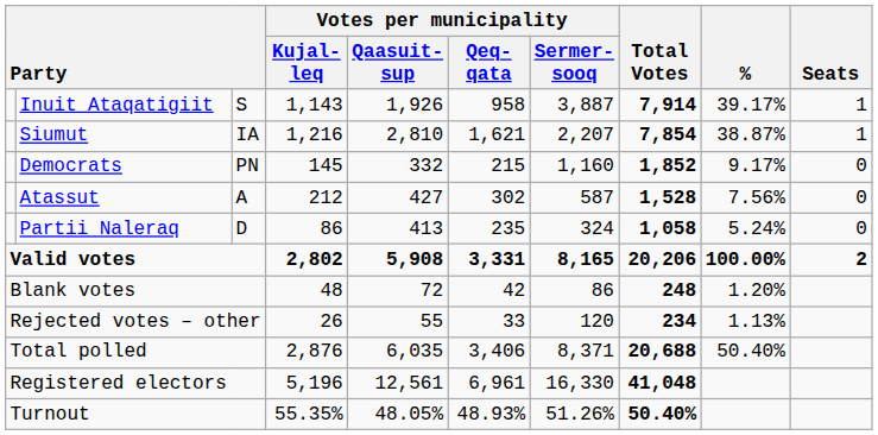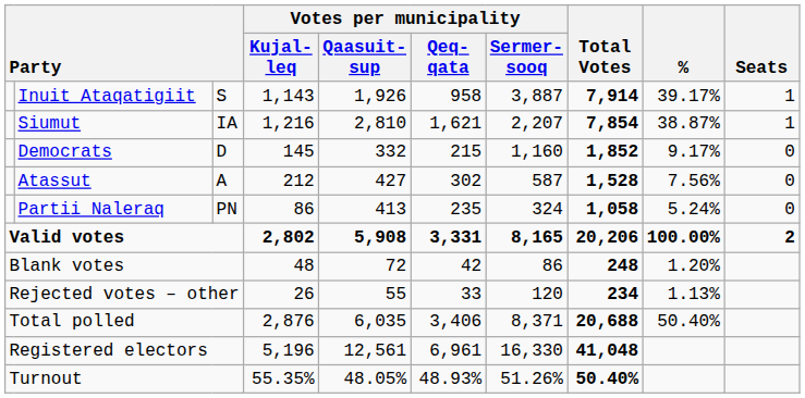Democrats | column 3: PN -> D
Partii Naleraq | column 3: D -> PN
